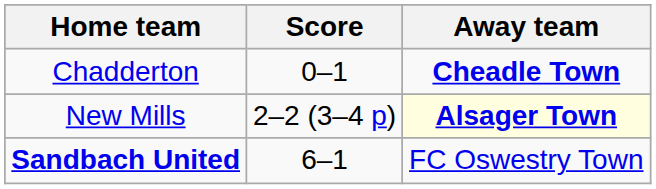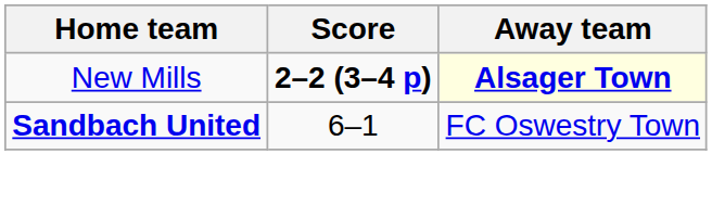- row: Chadderton | 0–1 | Cheadle Town
New Mills | Score: normal -> bold
